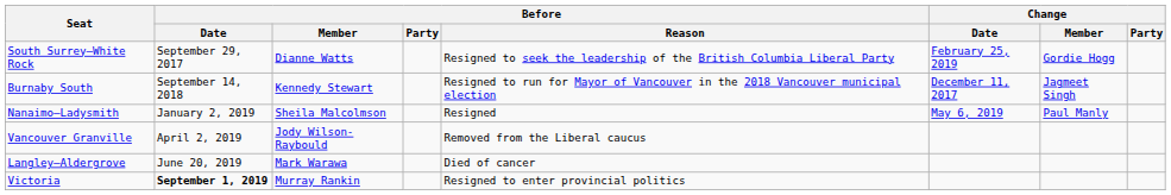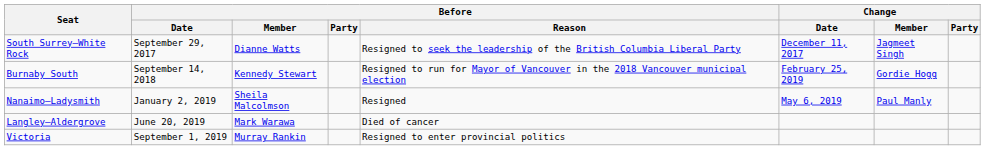South Surrey—White Rock | Change / Date: February 25, 2019 -> December 11, 2017
South Surrey—White Rock | Change / Member: Gordie Hogg -> Jagmeet Singh
Burnaby South | Change / Date: December 11, 2017 -> February 25, 2019
Burnaby South | Change / Member: Jagmeet Singh -> Gordie Hogg
- row: Vancouver Granville | April 2, 2019 | Jody Wilson-Raybould | Removed from the Liberal caucus
Victoria | Before / Date: bold -> normal
